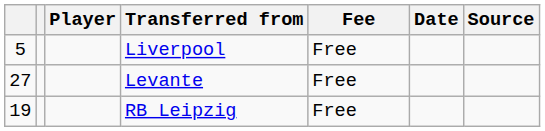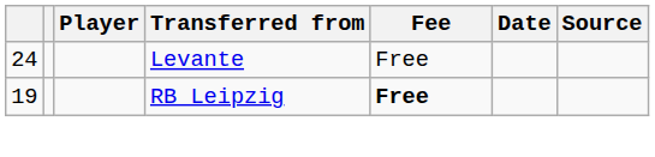- row: 5 | Liverpool | Free
Levante | column 1: 27 -> 24
RB Leipzig | Fee: normal -> bold
